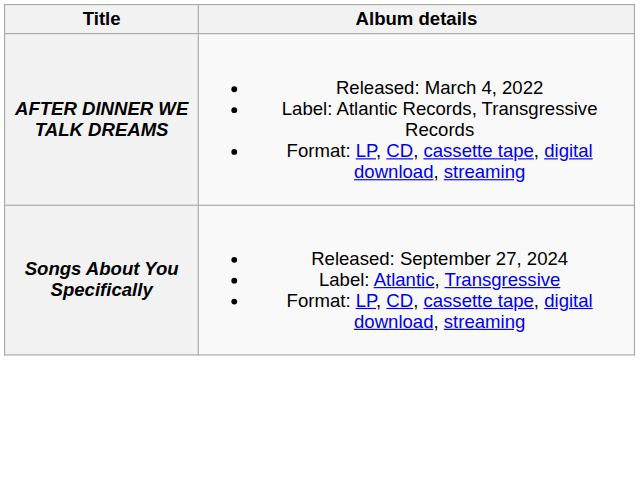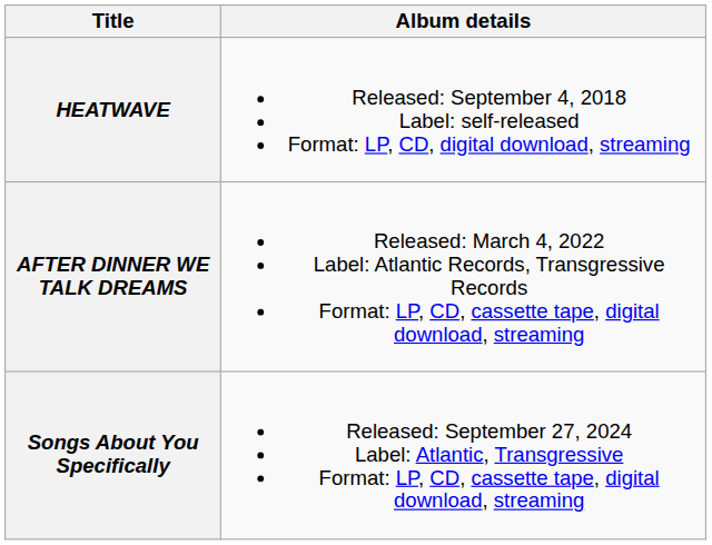+ row: HEATWAVE | Released: September 4, 2018 Label: self-released Format: LP, CD, digital download, streaming
